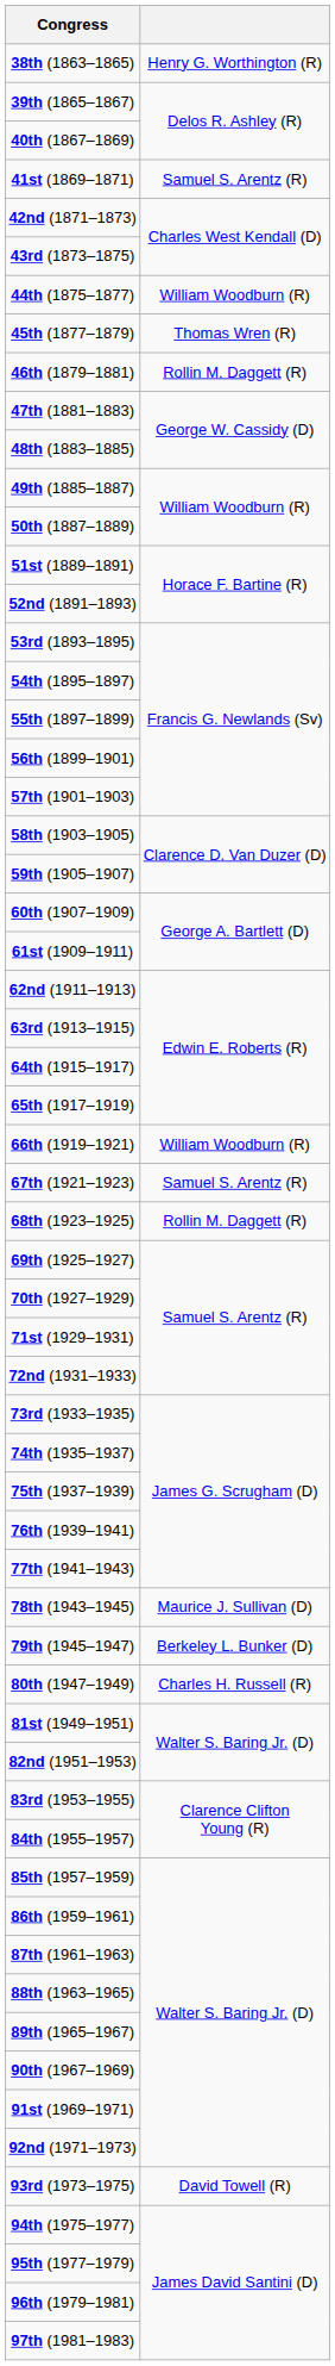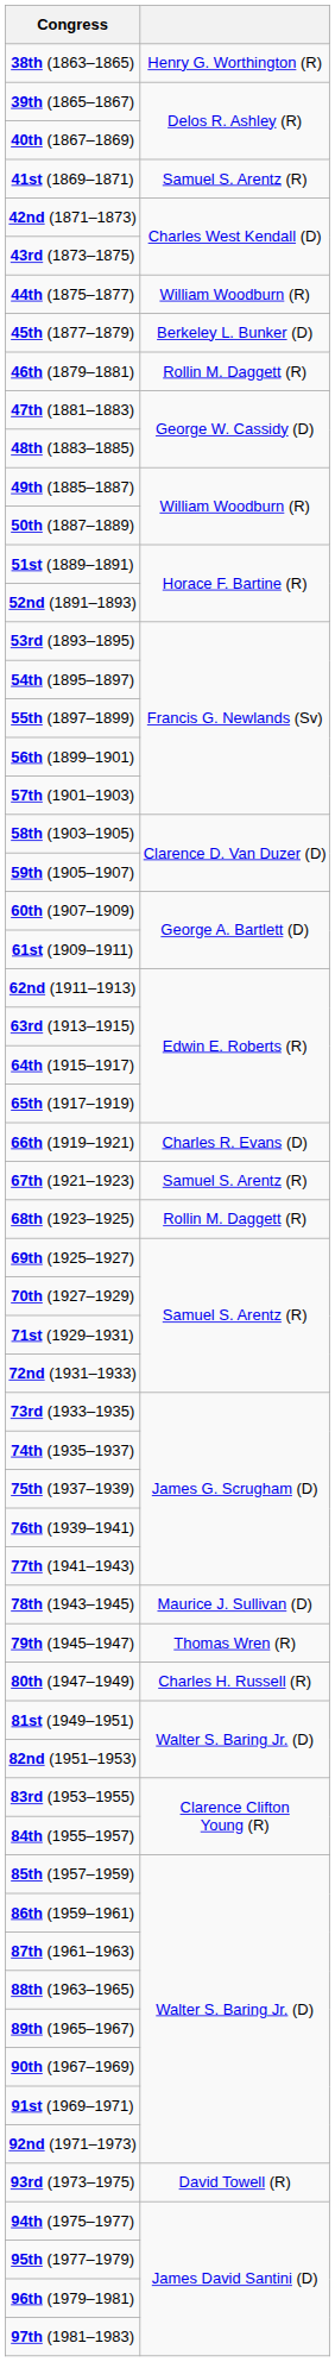45th (1877–1879) | column 2: Thomas Wren (R) -> Berkeley L. Bunker (D)
66th (1919–1921) | column 2: William Woodburn (R) -> Charles R. Evans (D)
79th (1945–1947) | column 2: Berkeley L. Bunker (D) -> Thomas Wren (R)
